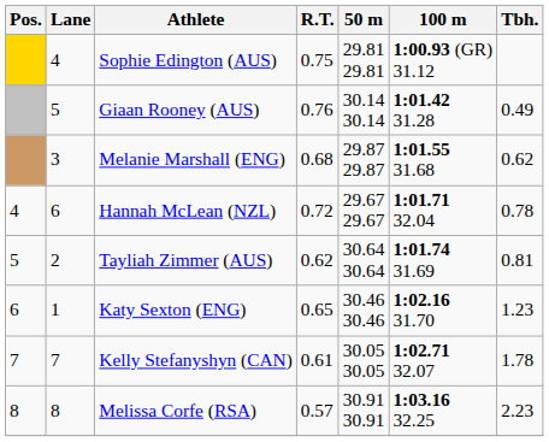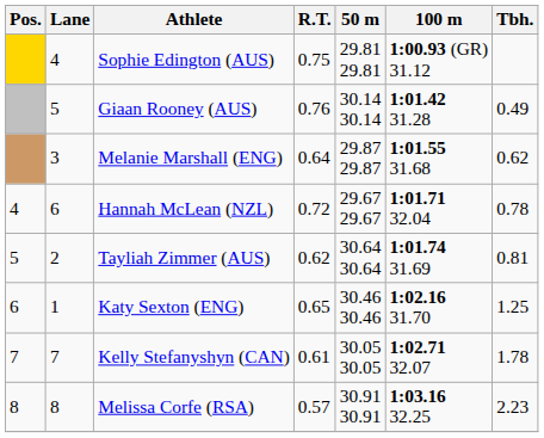Melanie Marshall (ENG) | R.T.: 0.68 -> 0.64
Katy Sexton (ENG) | Tbh.: 1.23 -> 1.25
